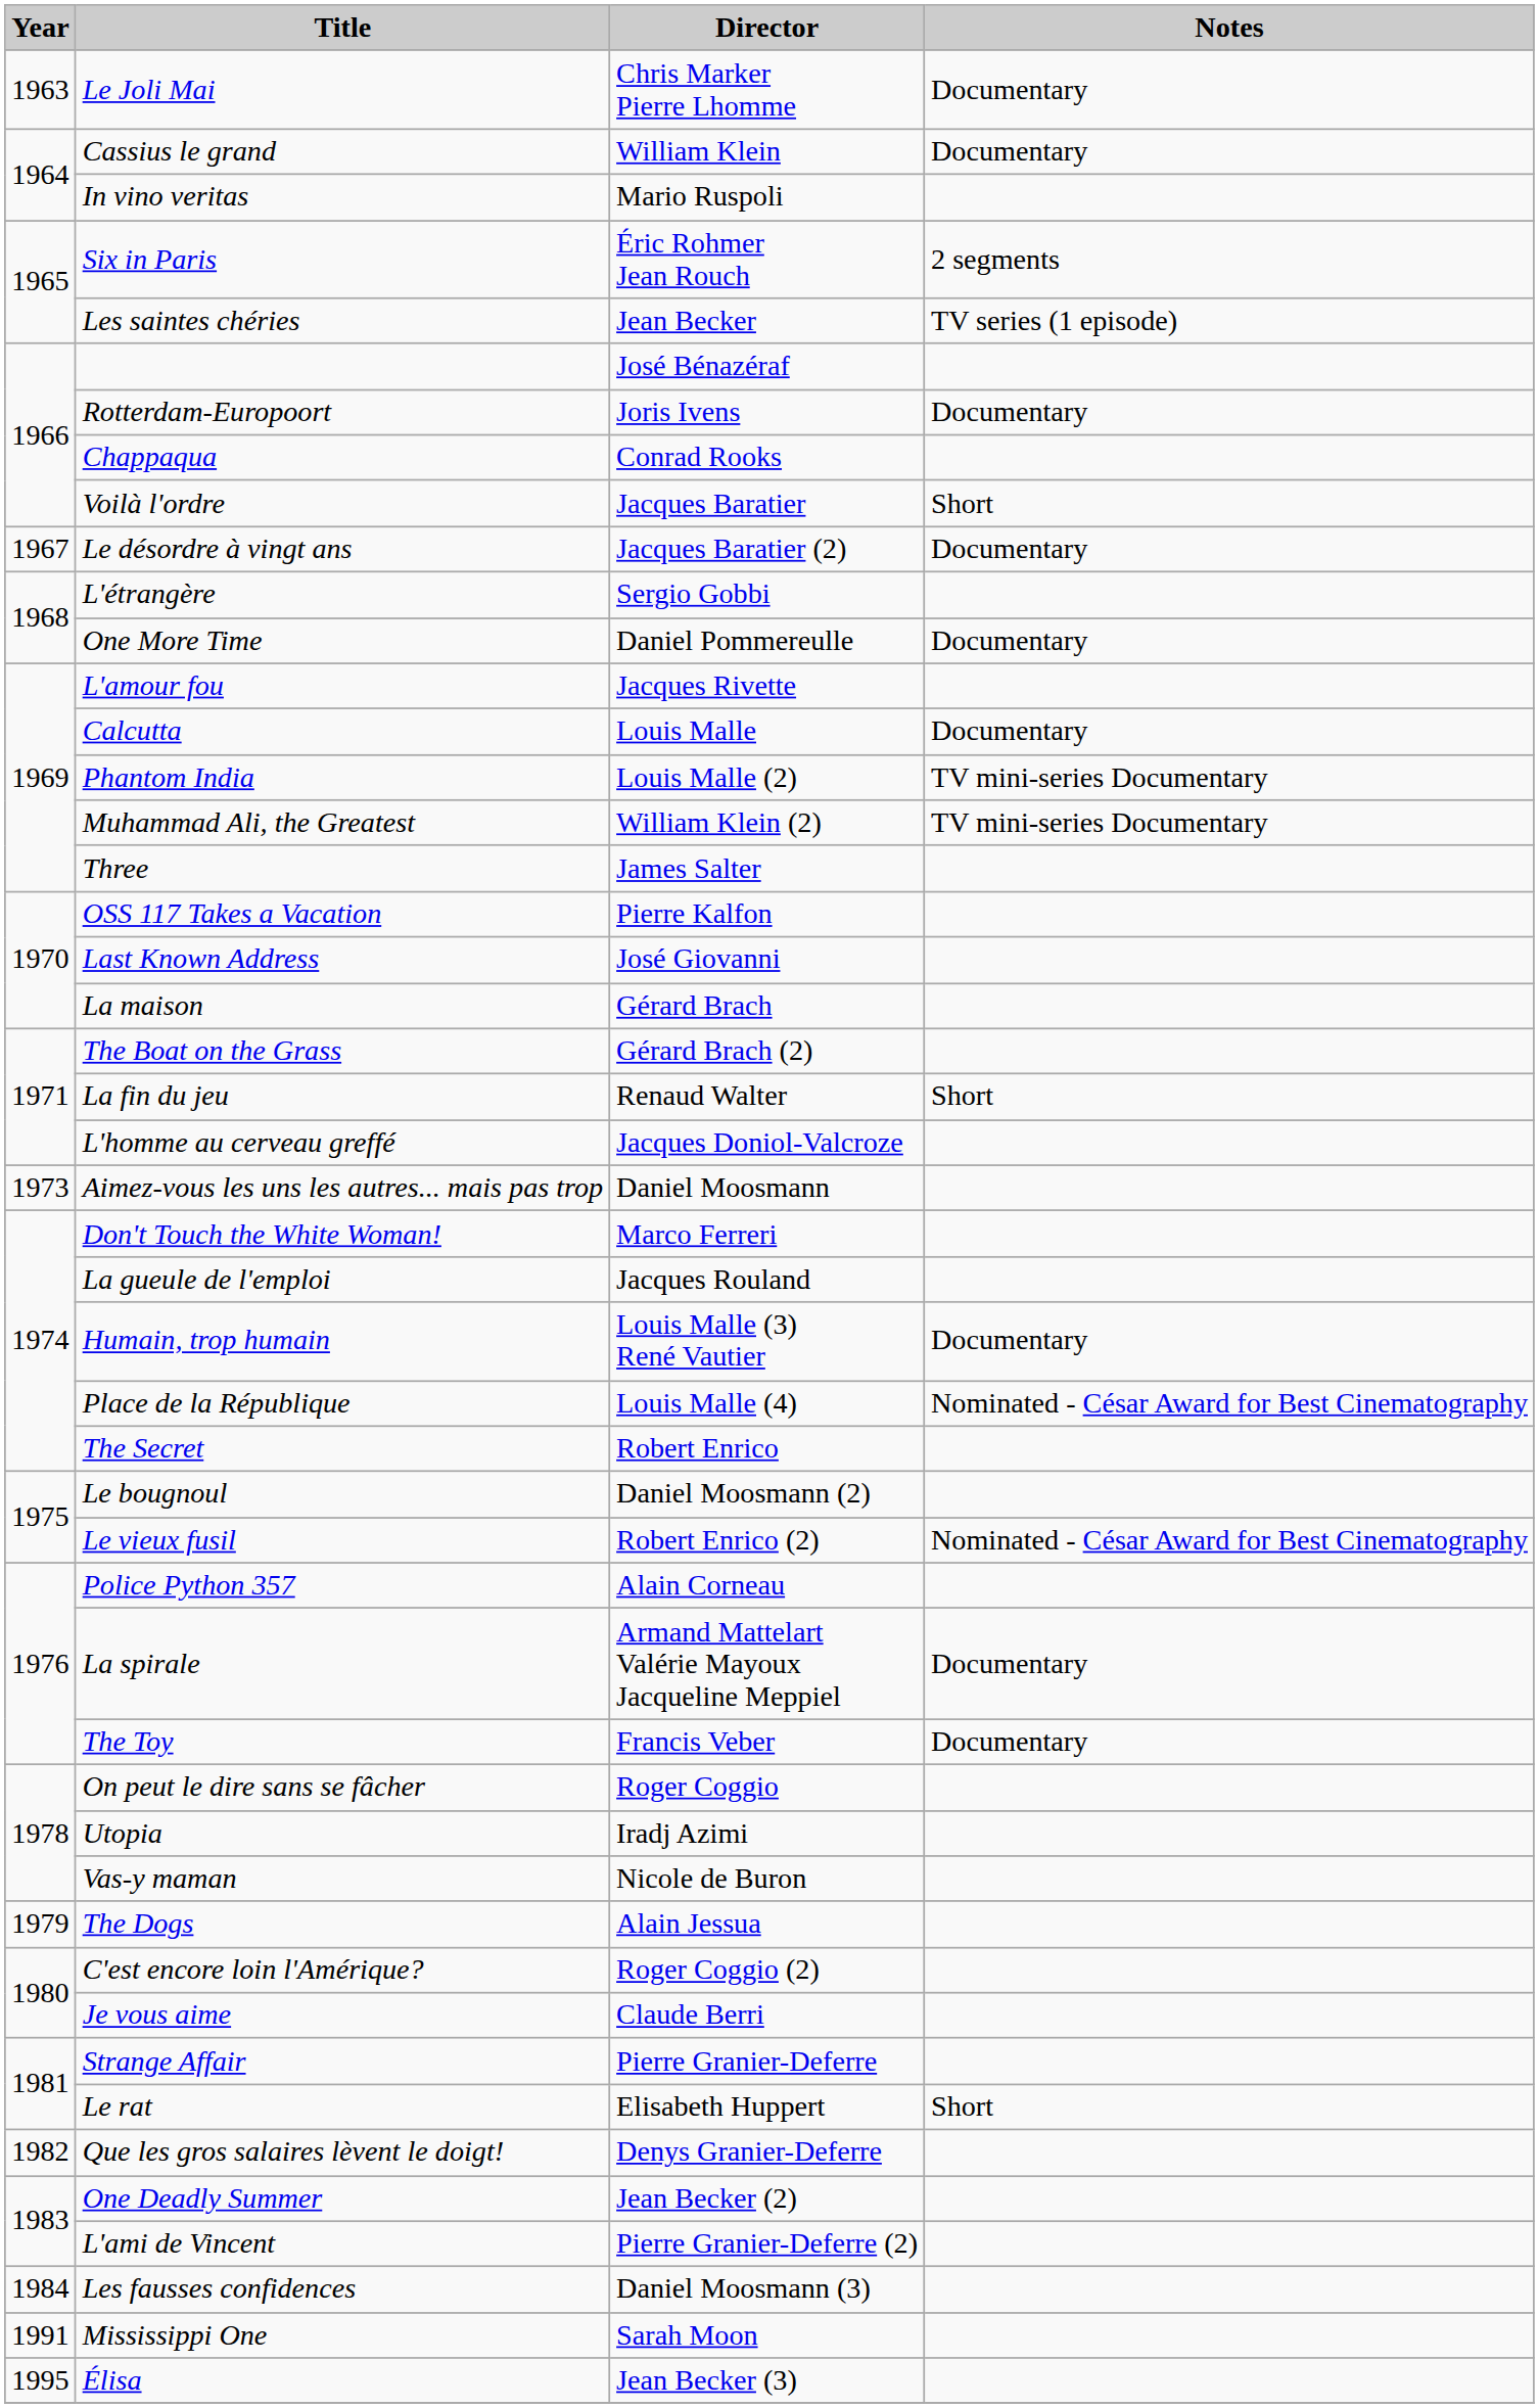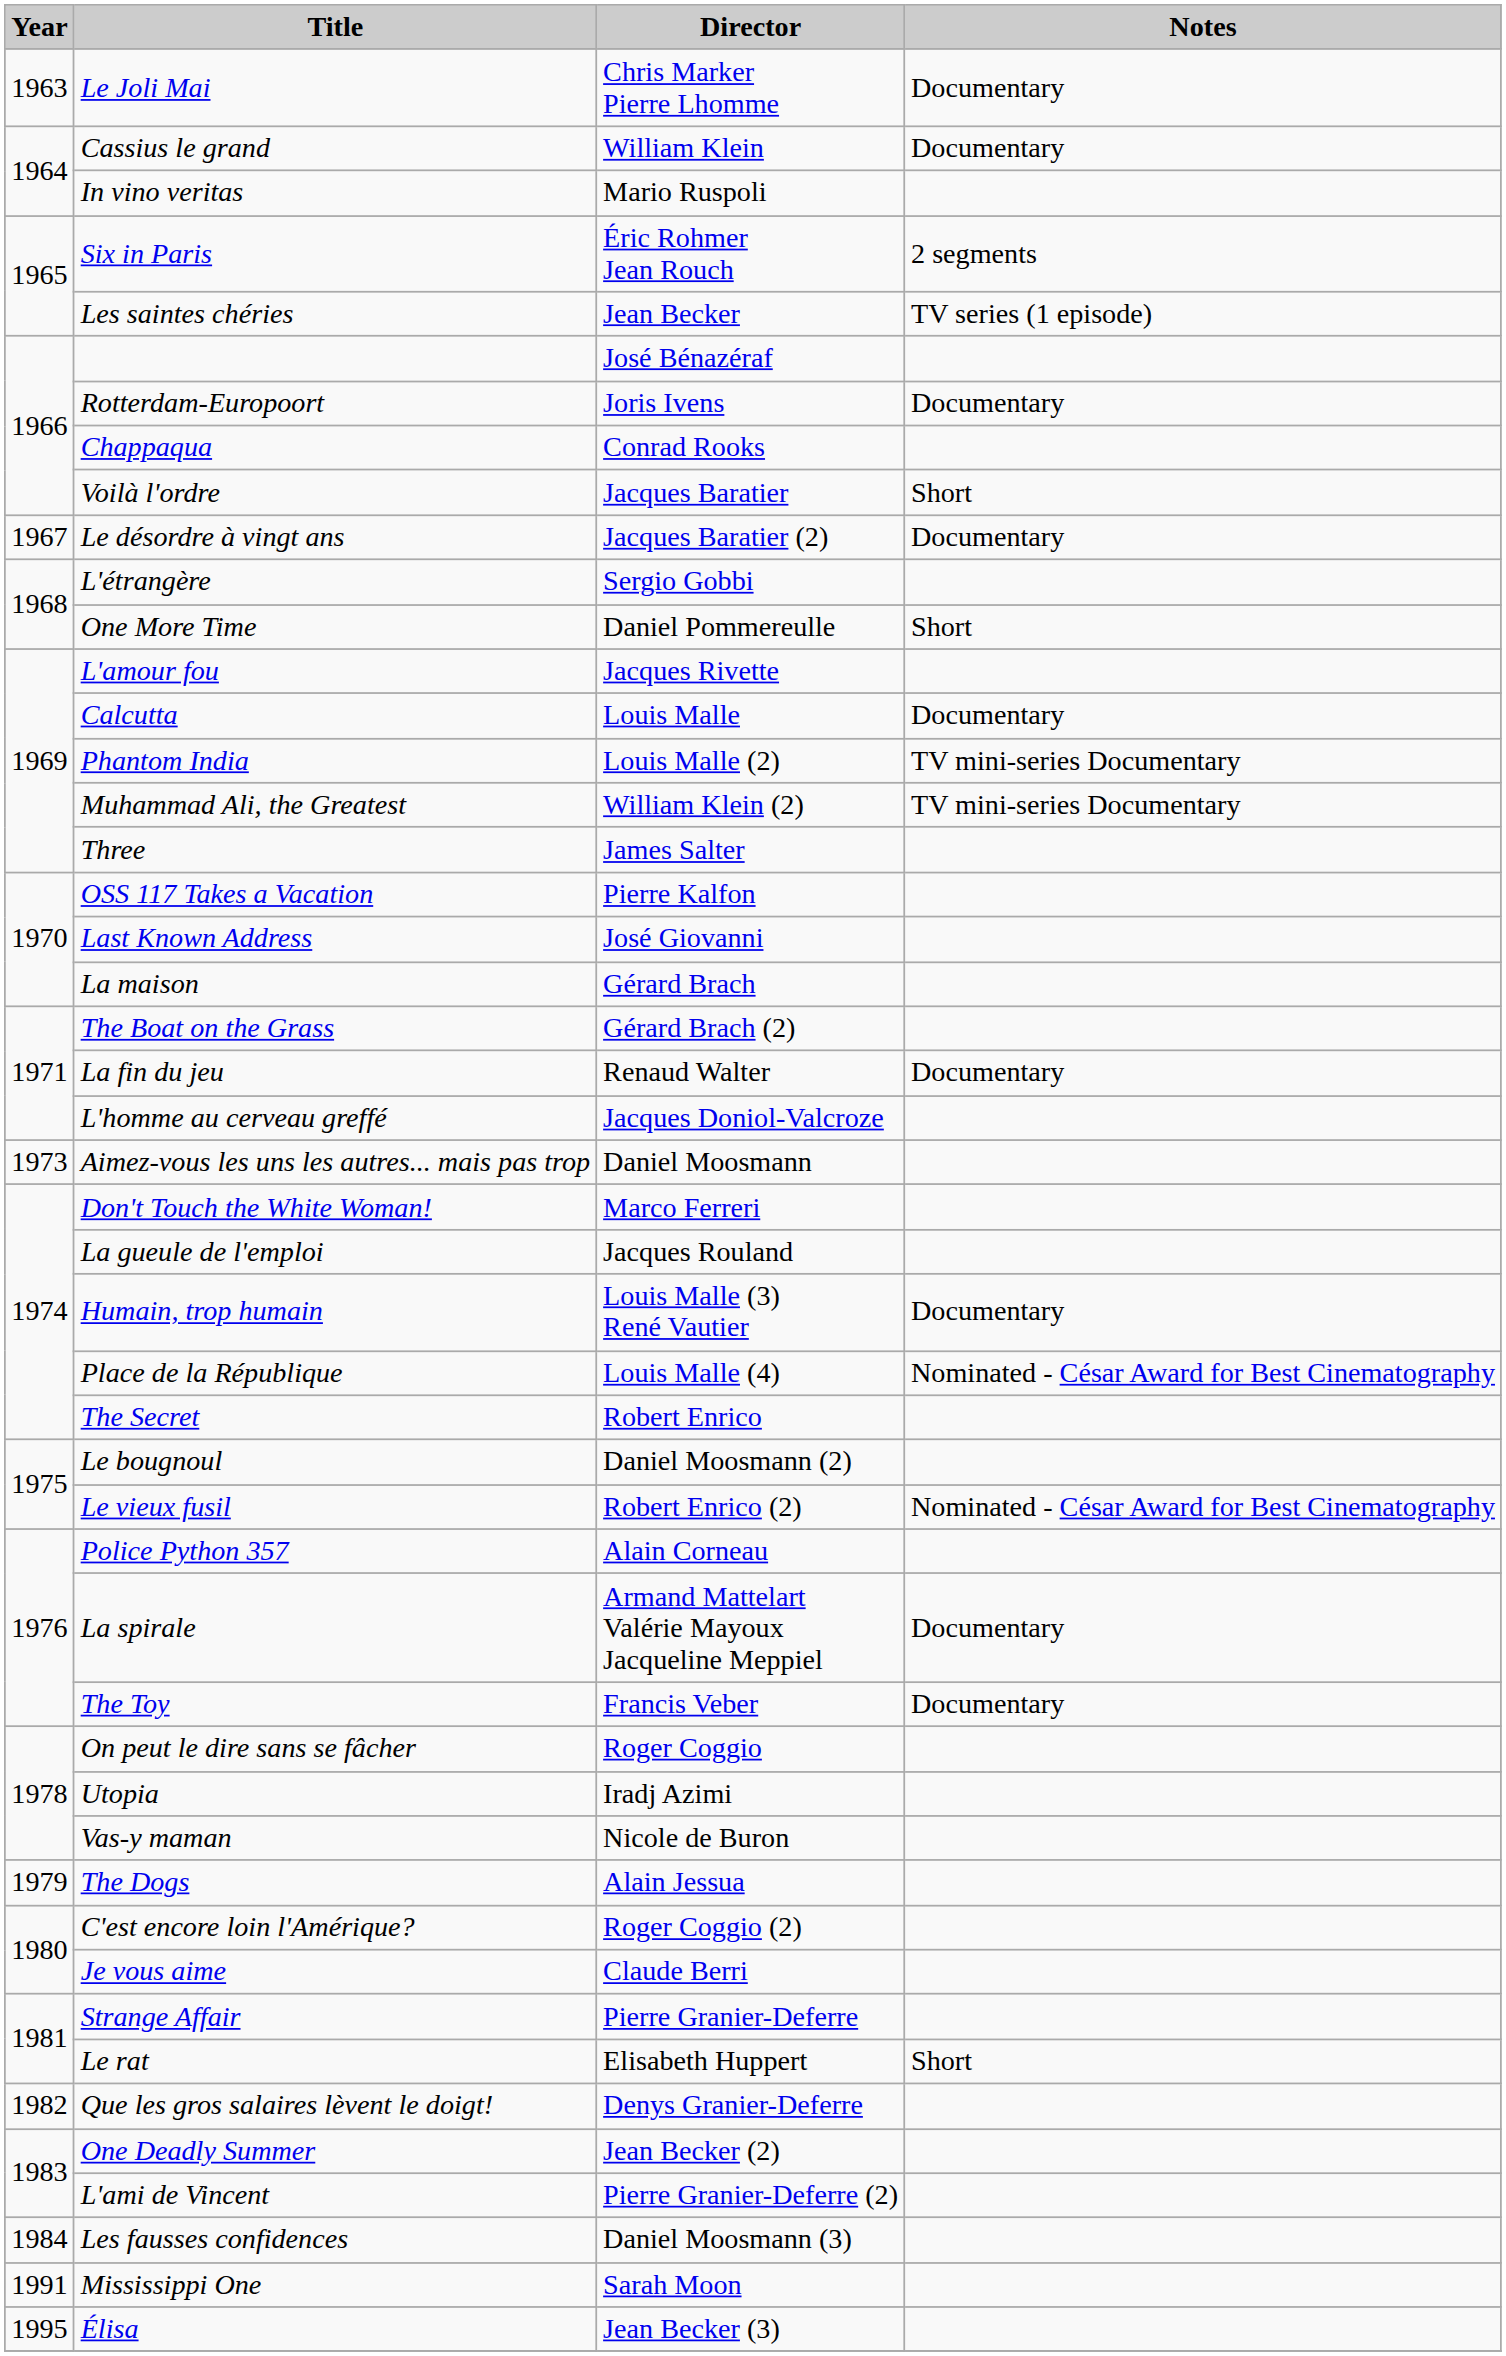One More Time | Notes: Documentary -> Short
La fin du jeu | Notes: Short -> Documentary
